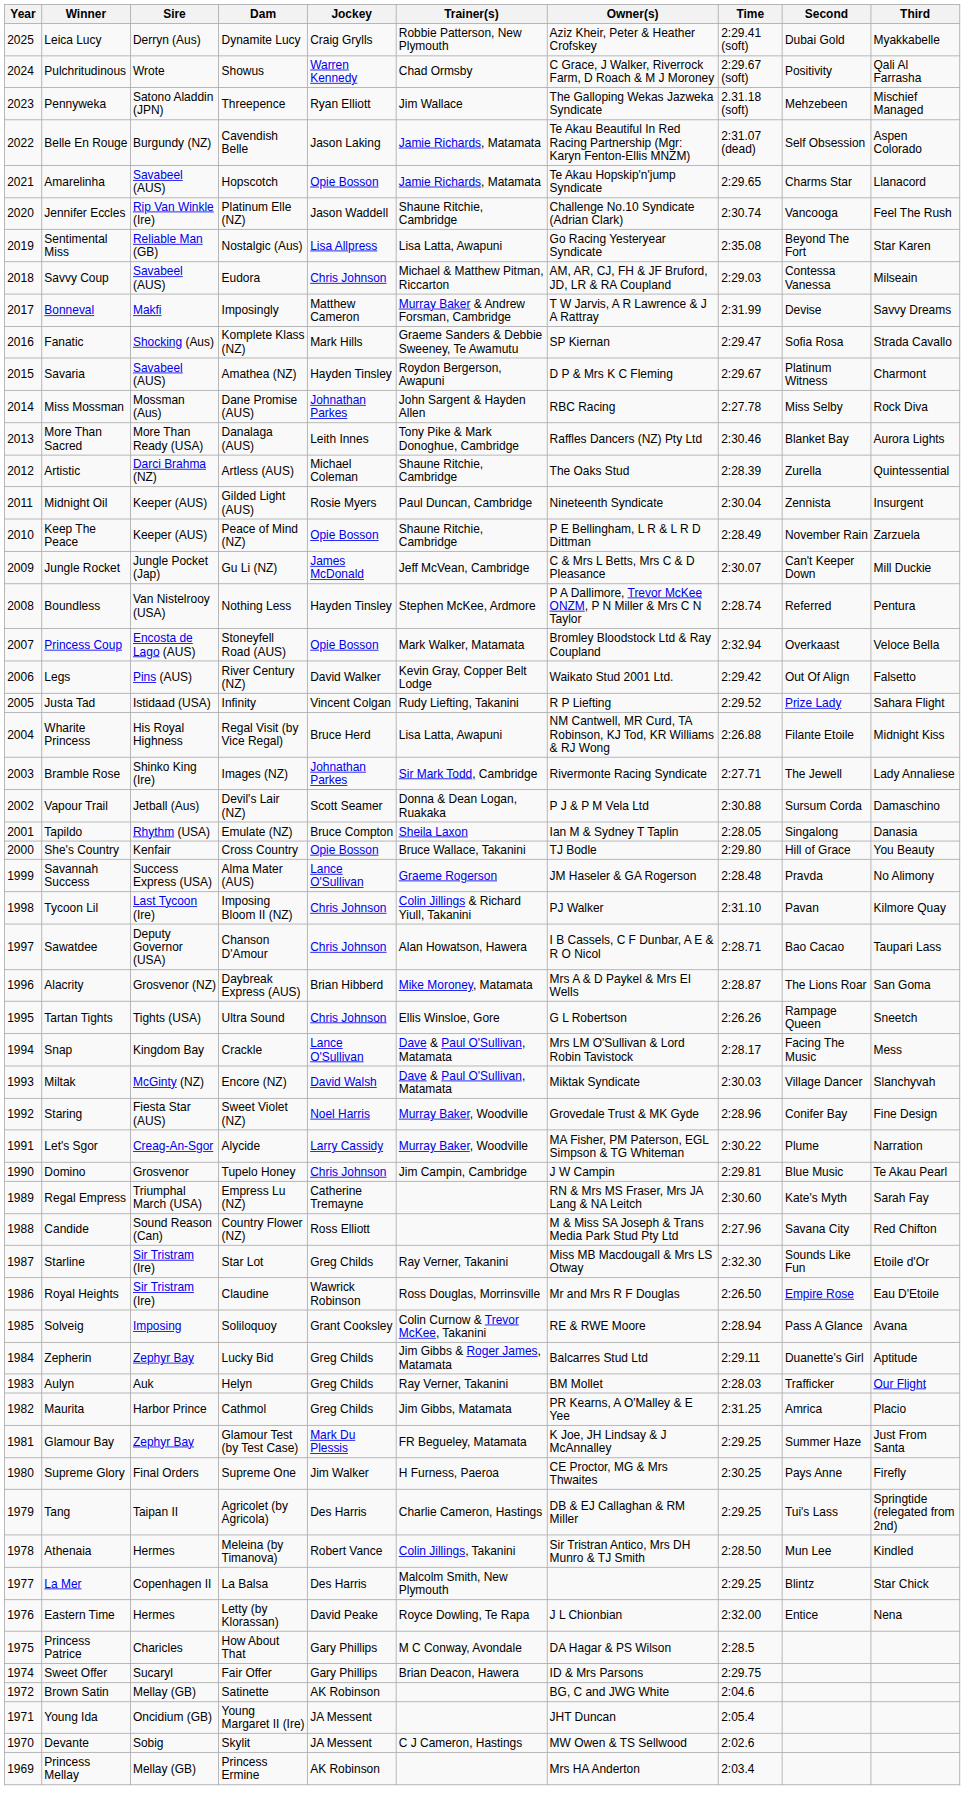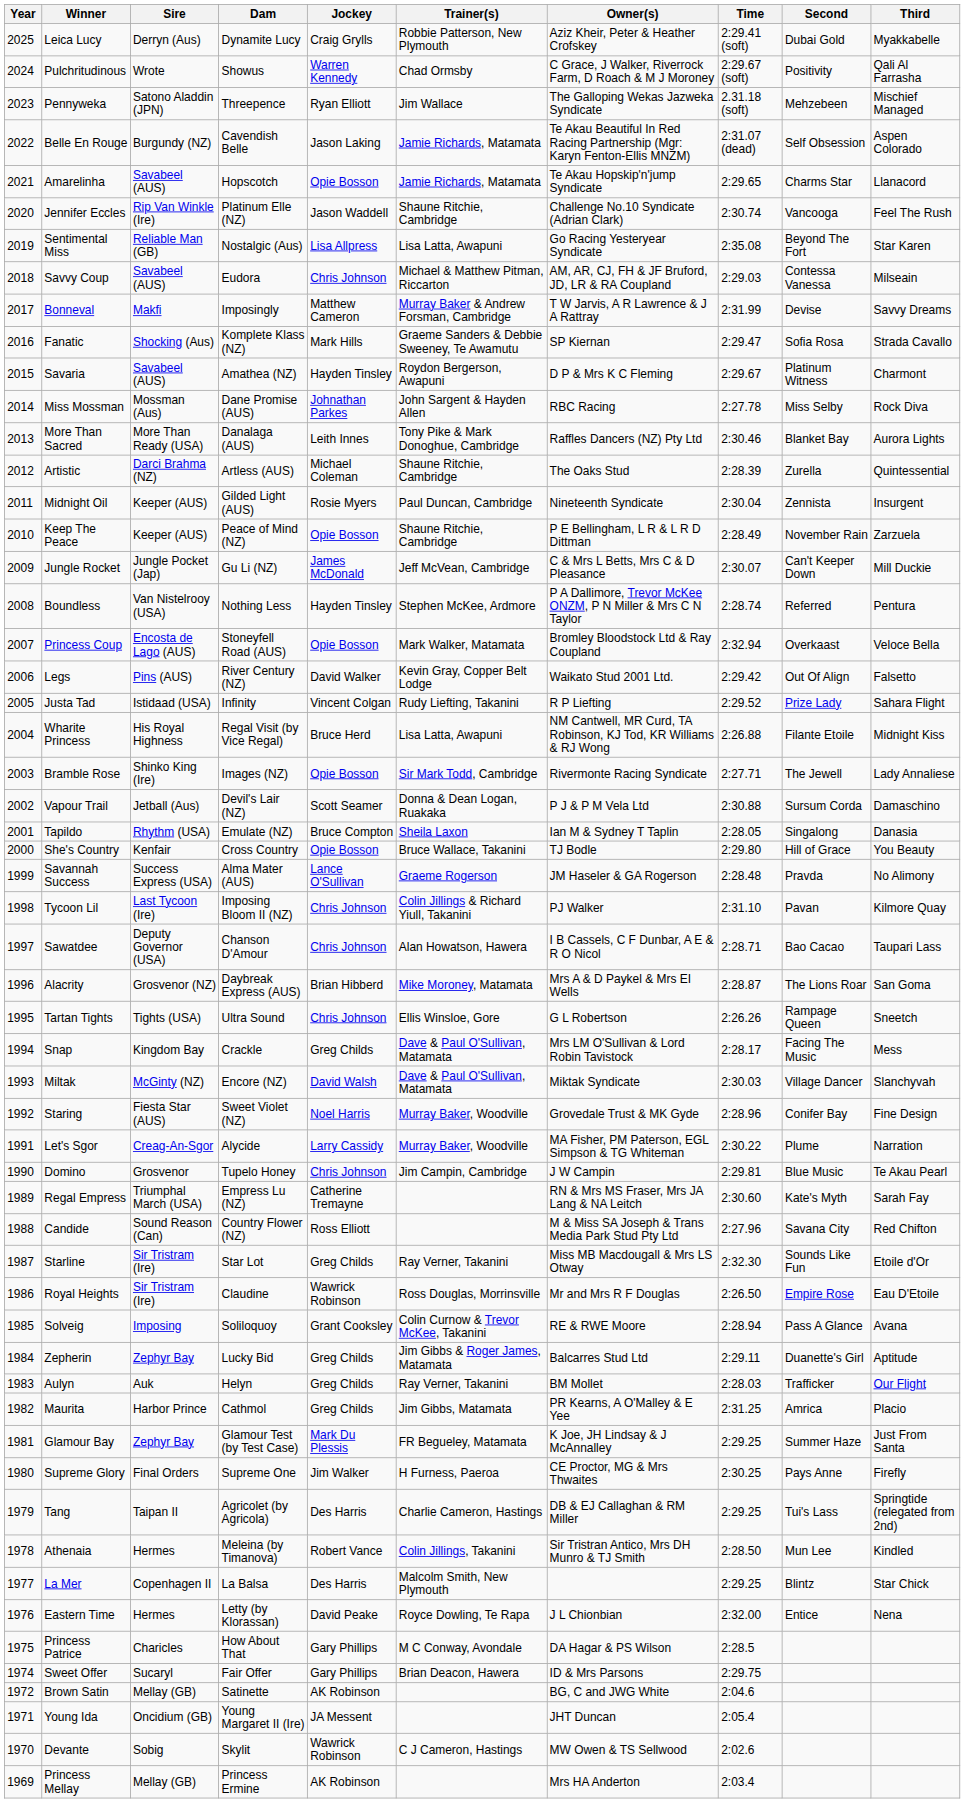Bramble Rose | Jockey: Johnathan Parkes -> Opie Bosson
Snap | Jockey: Lance O'Sullivan -> Greg Childs
Devante | Jockey: JA Messent -> Wawrick Robinson
